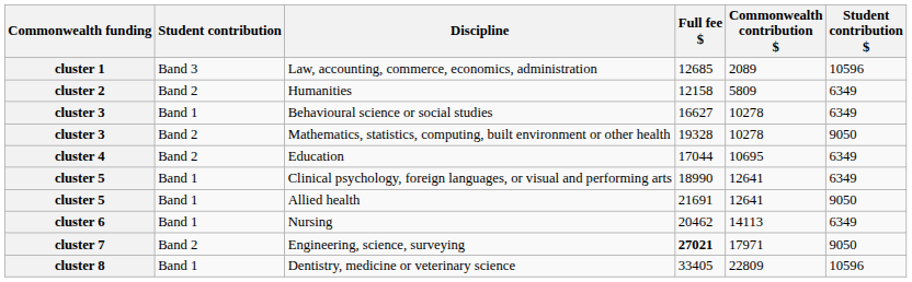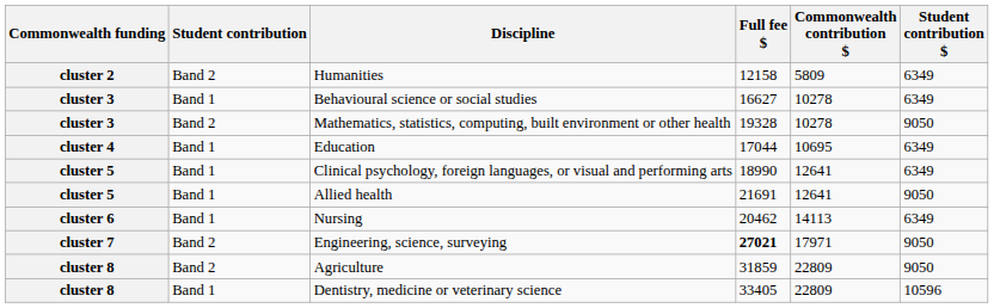- row: cluster 1 | Band 3 | Law, accounting, commerce, economics, administration | 12685 | 2089 | 10596
Education | Student contribution: Band 2 -> Band 1
+ row: cluster 8 | Band 2 | Agriculture | 31859 | 22809 | 9050
